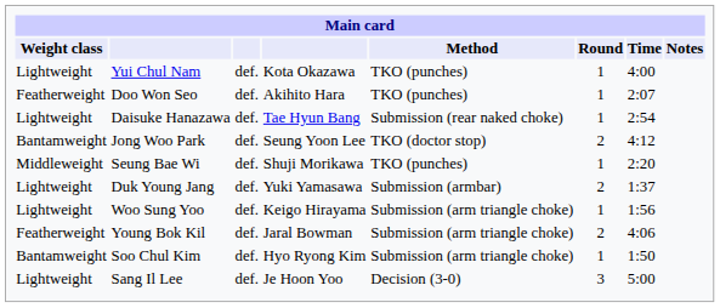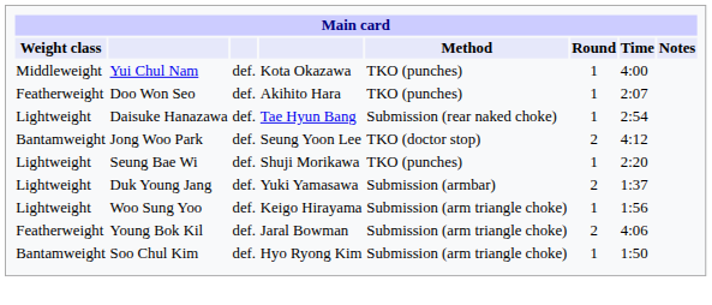Yui Chul Nam | Weight class: Lightweight -> Middleweight
Seung Bae Wi | Weight class: Middleweight -> Lightweight
- row: Lightweight | Sang Il Lee | def. | Je Hoon Yoo | Decision (3-0) | 3 | 5:00
